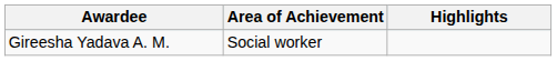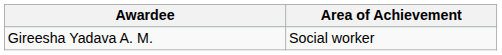- column: Highlights
